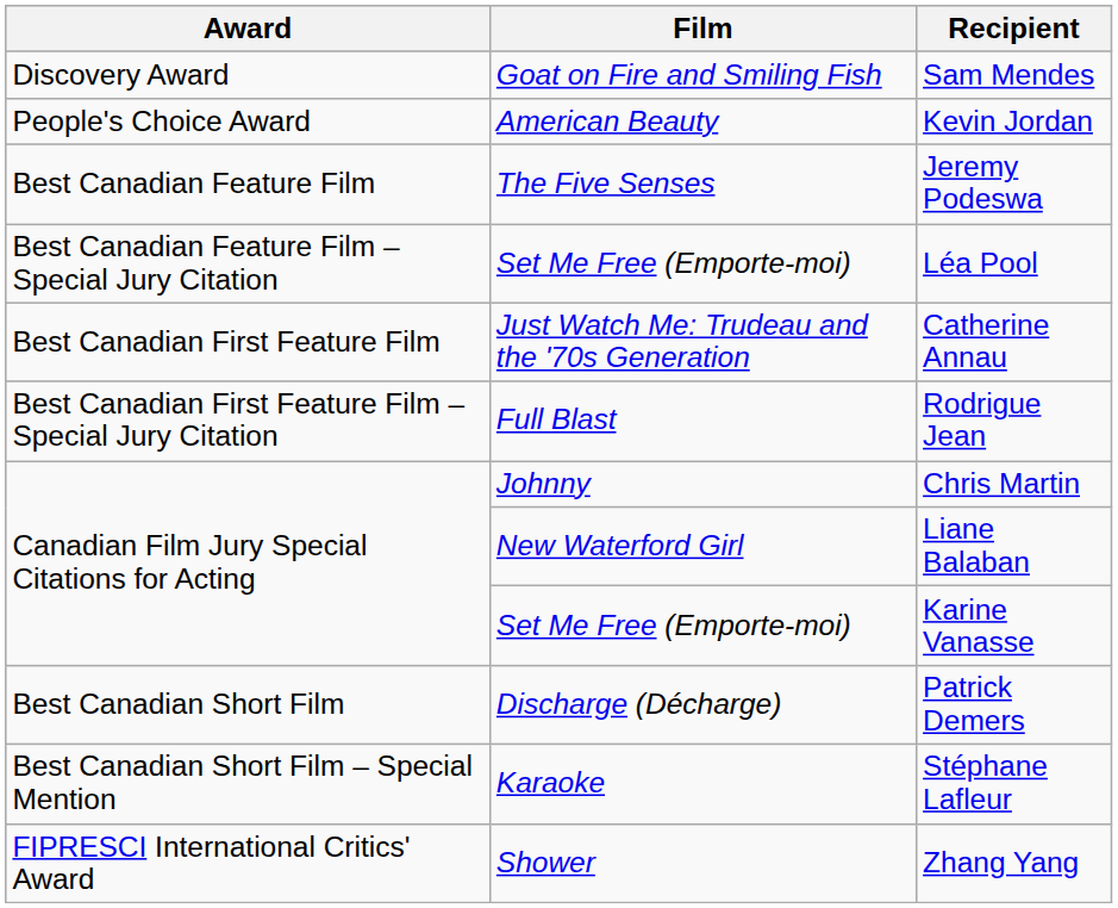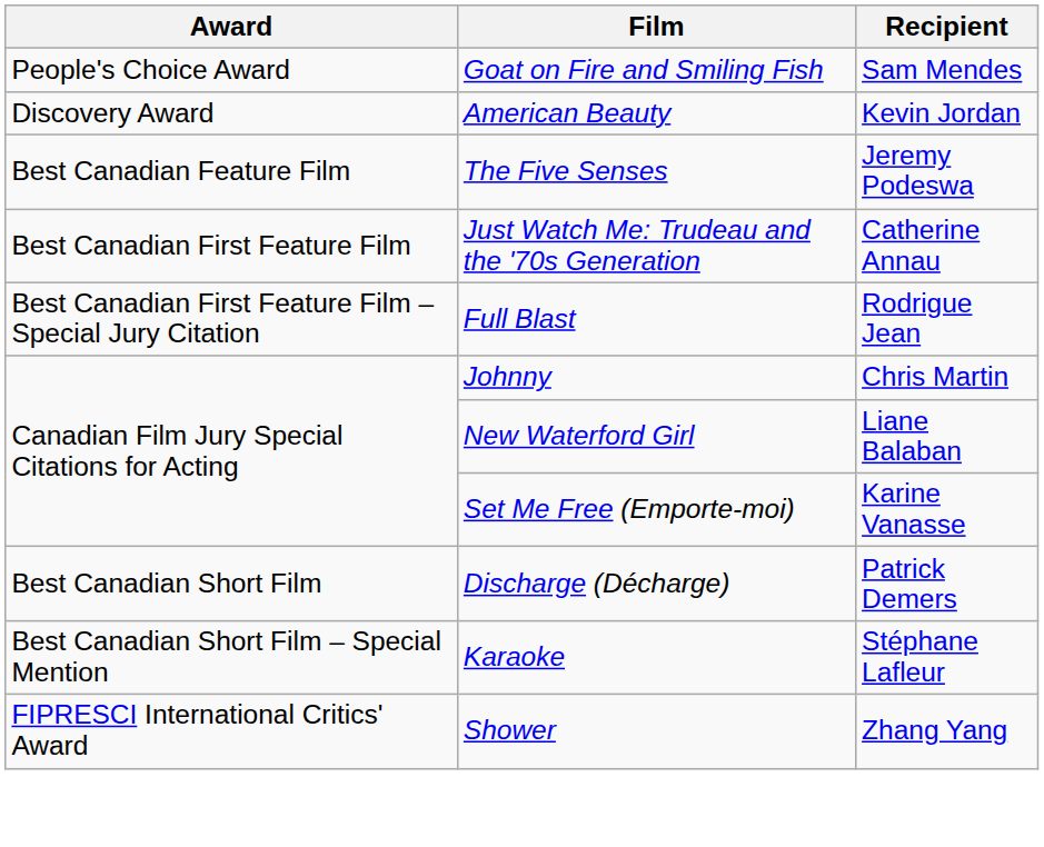Sam Mendes | Award: Discovery Award -> People's Choice Award
Kevin Jordan | Award: People's Choice Award -> Discovery Award
- row: Best Canadian Feature Film – Special Jury Citation | Set Me Free (Emporte-moi) | Léa Pool
